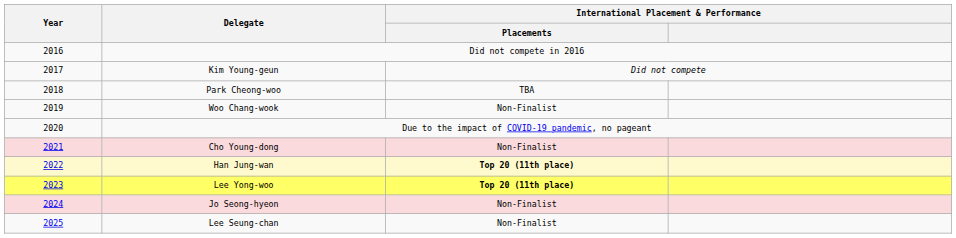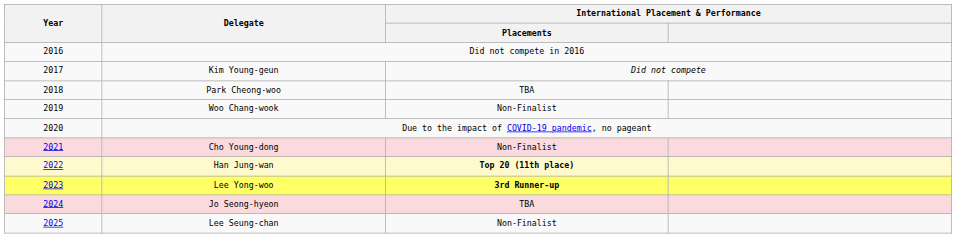Lee Yong-woo | International Placement & Performance / Placements: Top 20 (11th place) -> 3rd Runner-up
Jo Seong-hyeon | International Placement & Performance / Placements: Non-Finalist -> TBA
